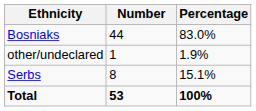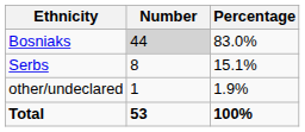Bosniaks | Number: no background -> lightgrey background
rows swapped: Serbs <-> other/undeclared
